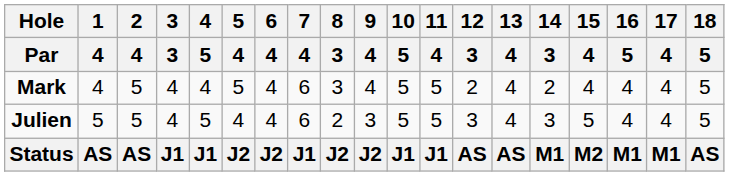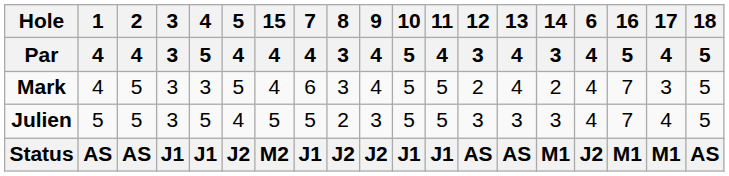columns swapped: 6 / 4 <-> 15 / 4
Mark | 3: 4 -> 3
Mark | 4 / 5: 4 -> 3
Mark | 16 / 5: 4 -> 7
Mark | 17 / 4: 4 -> 3
Julien | 3: 4 -> 3
Julien | 7 / 4: 6 -> 5
Julien | 13 / 4: 4 -> 3
Julien | 16 / 5: 4 -> 7
